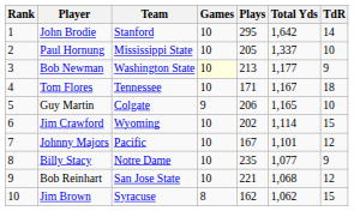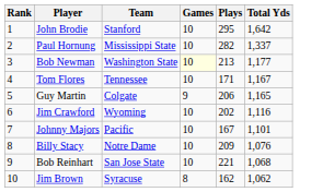- column: TdR | 14 | 10 | 9 | 18 | 10 | 15 | 12 | 9 | 12 | 15
Paul Hornung | Plays: 205 -> 282
Jim Crawford | Total Yds: 1,114 -> 1,116
Billy Stacy | Plays: 235 -> 209
Billy Stacy | Total Yds: 1,077 -> 1,076
